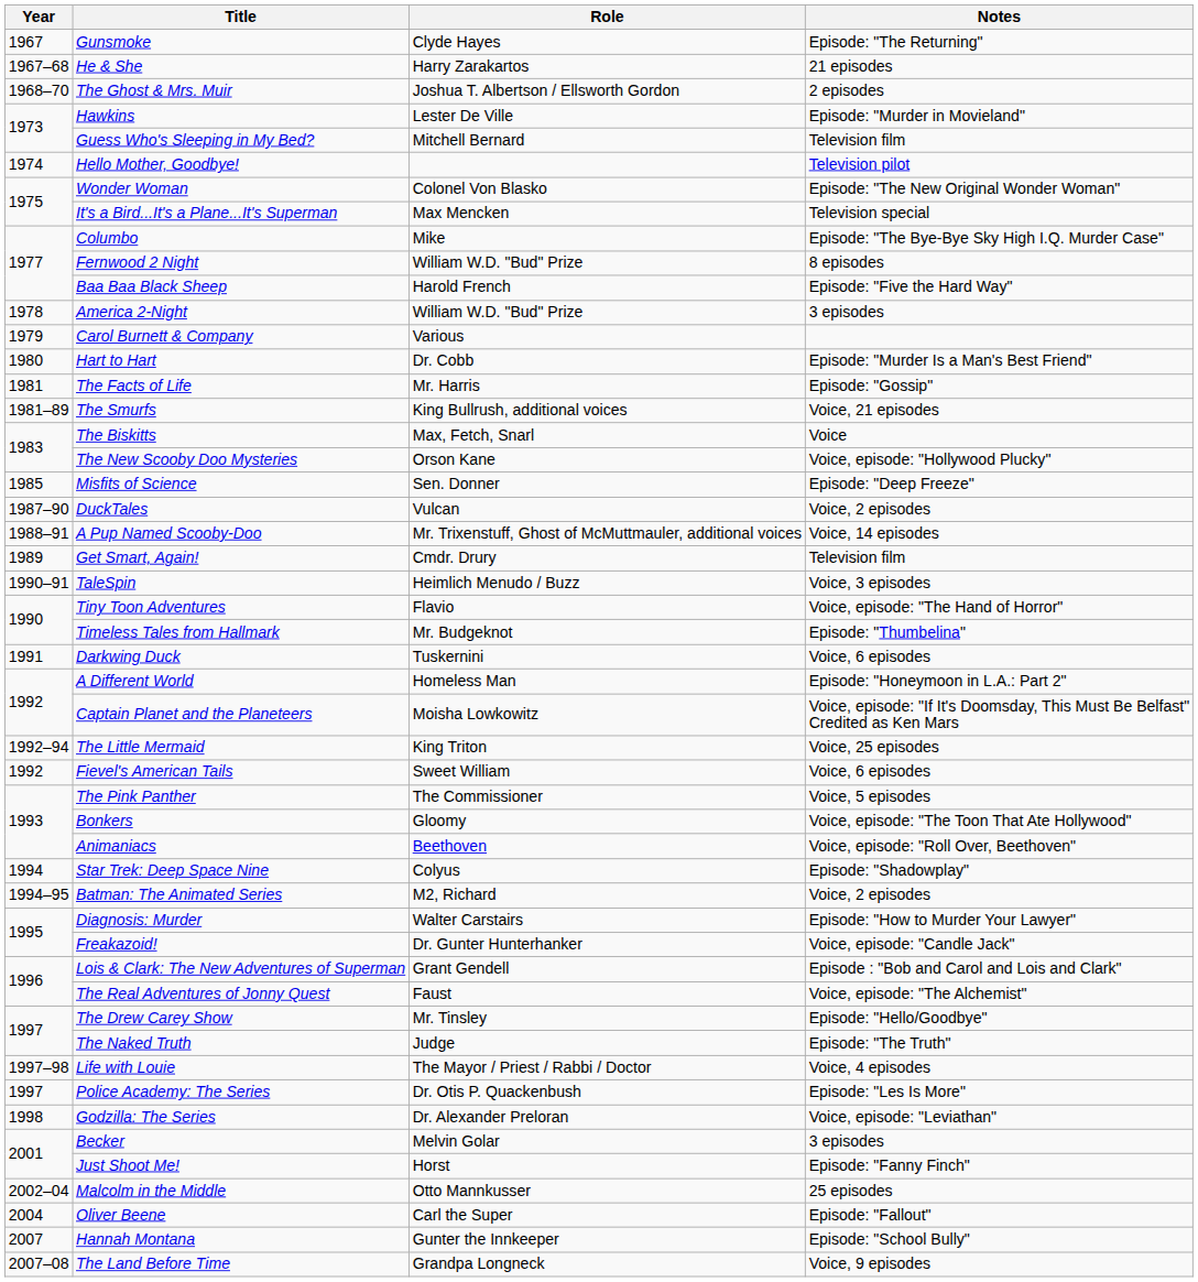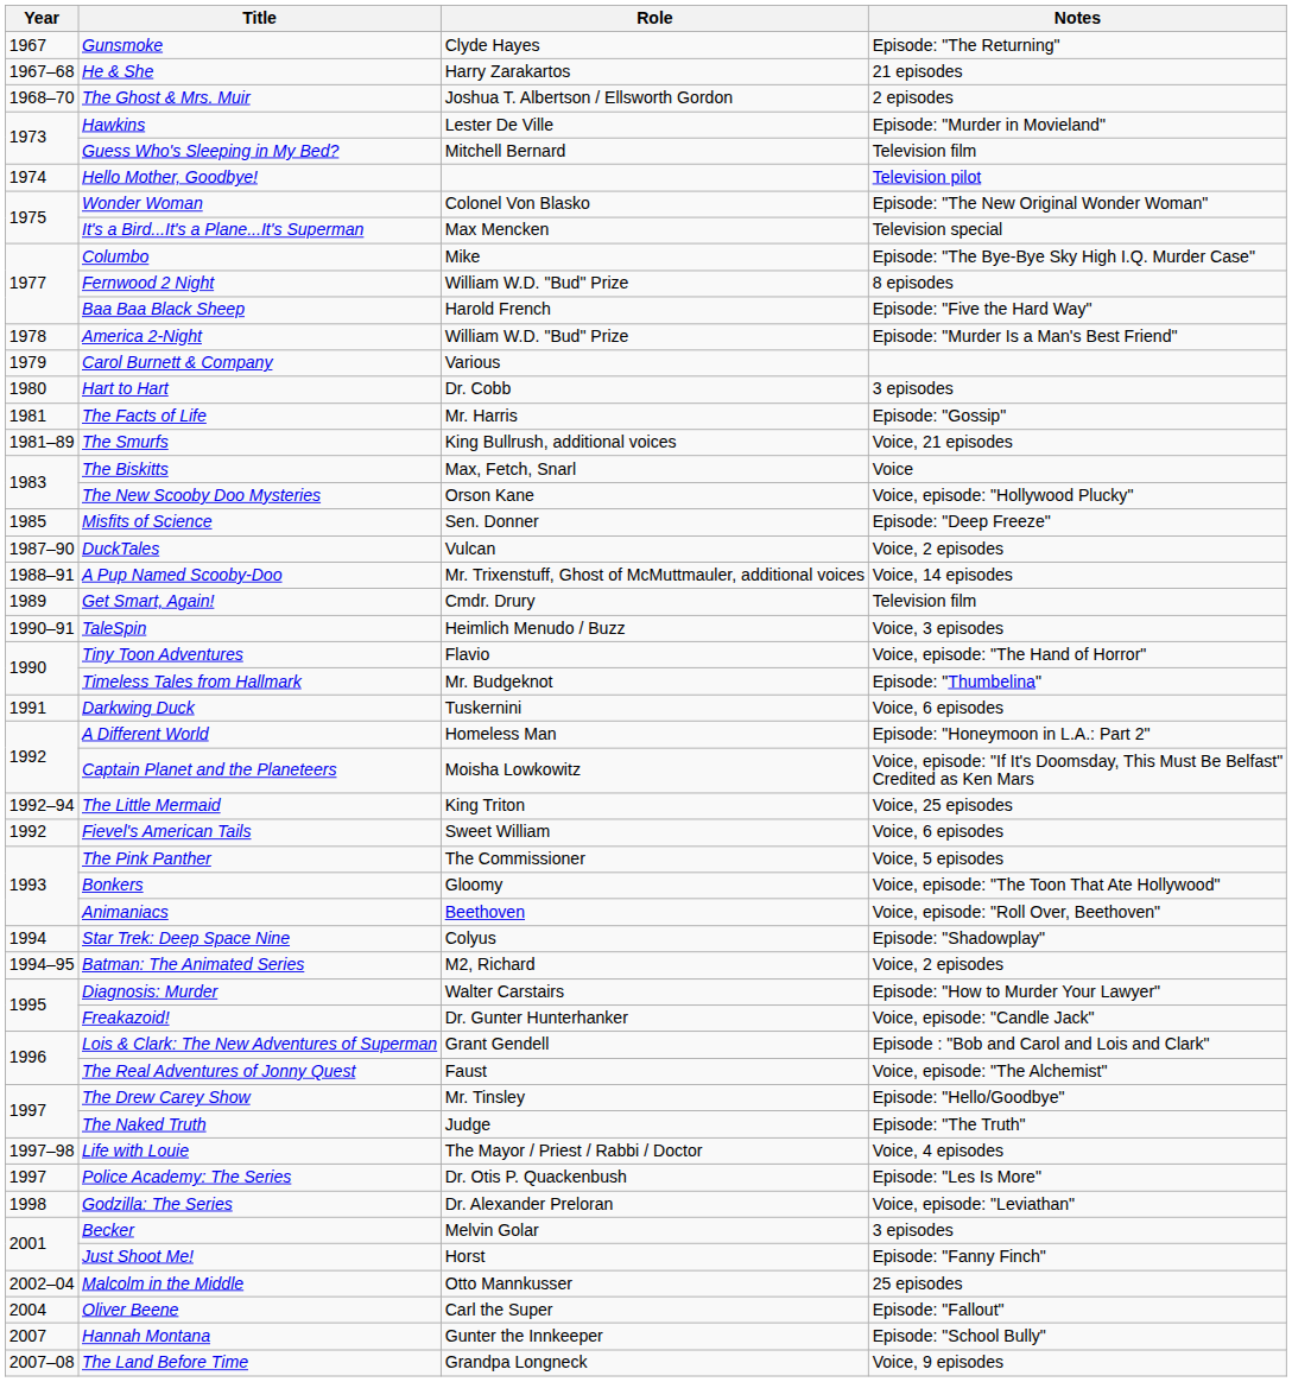America 2-Night | Notes: 3 episodes -> Episode: "Murder Is a Man's Best Friend"
Hart to Hart | Notes: Episode: "Murder Is a Man's Best Friend" -> 3 episodes
